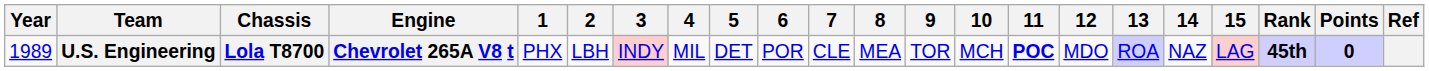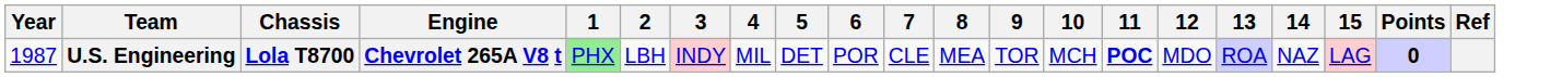- column: Rank | 45th
U.S. Engineering | Year: 1989 -> 1987
U.S. Engineering | 1: no background -> lightgreen background
